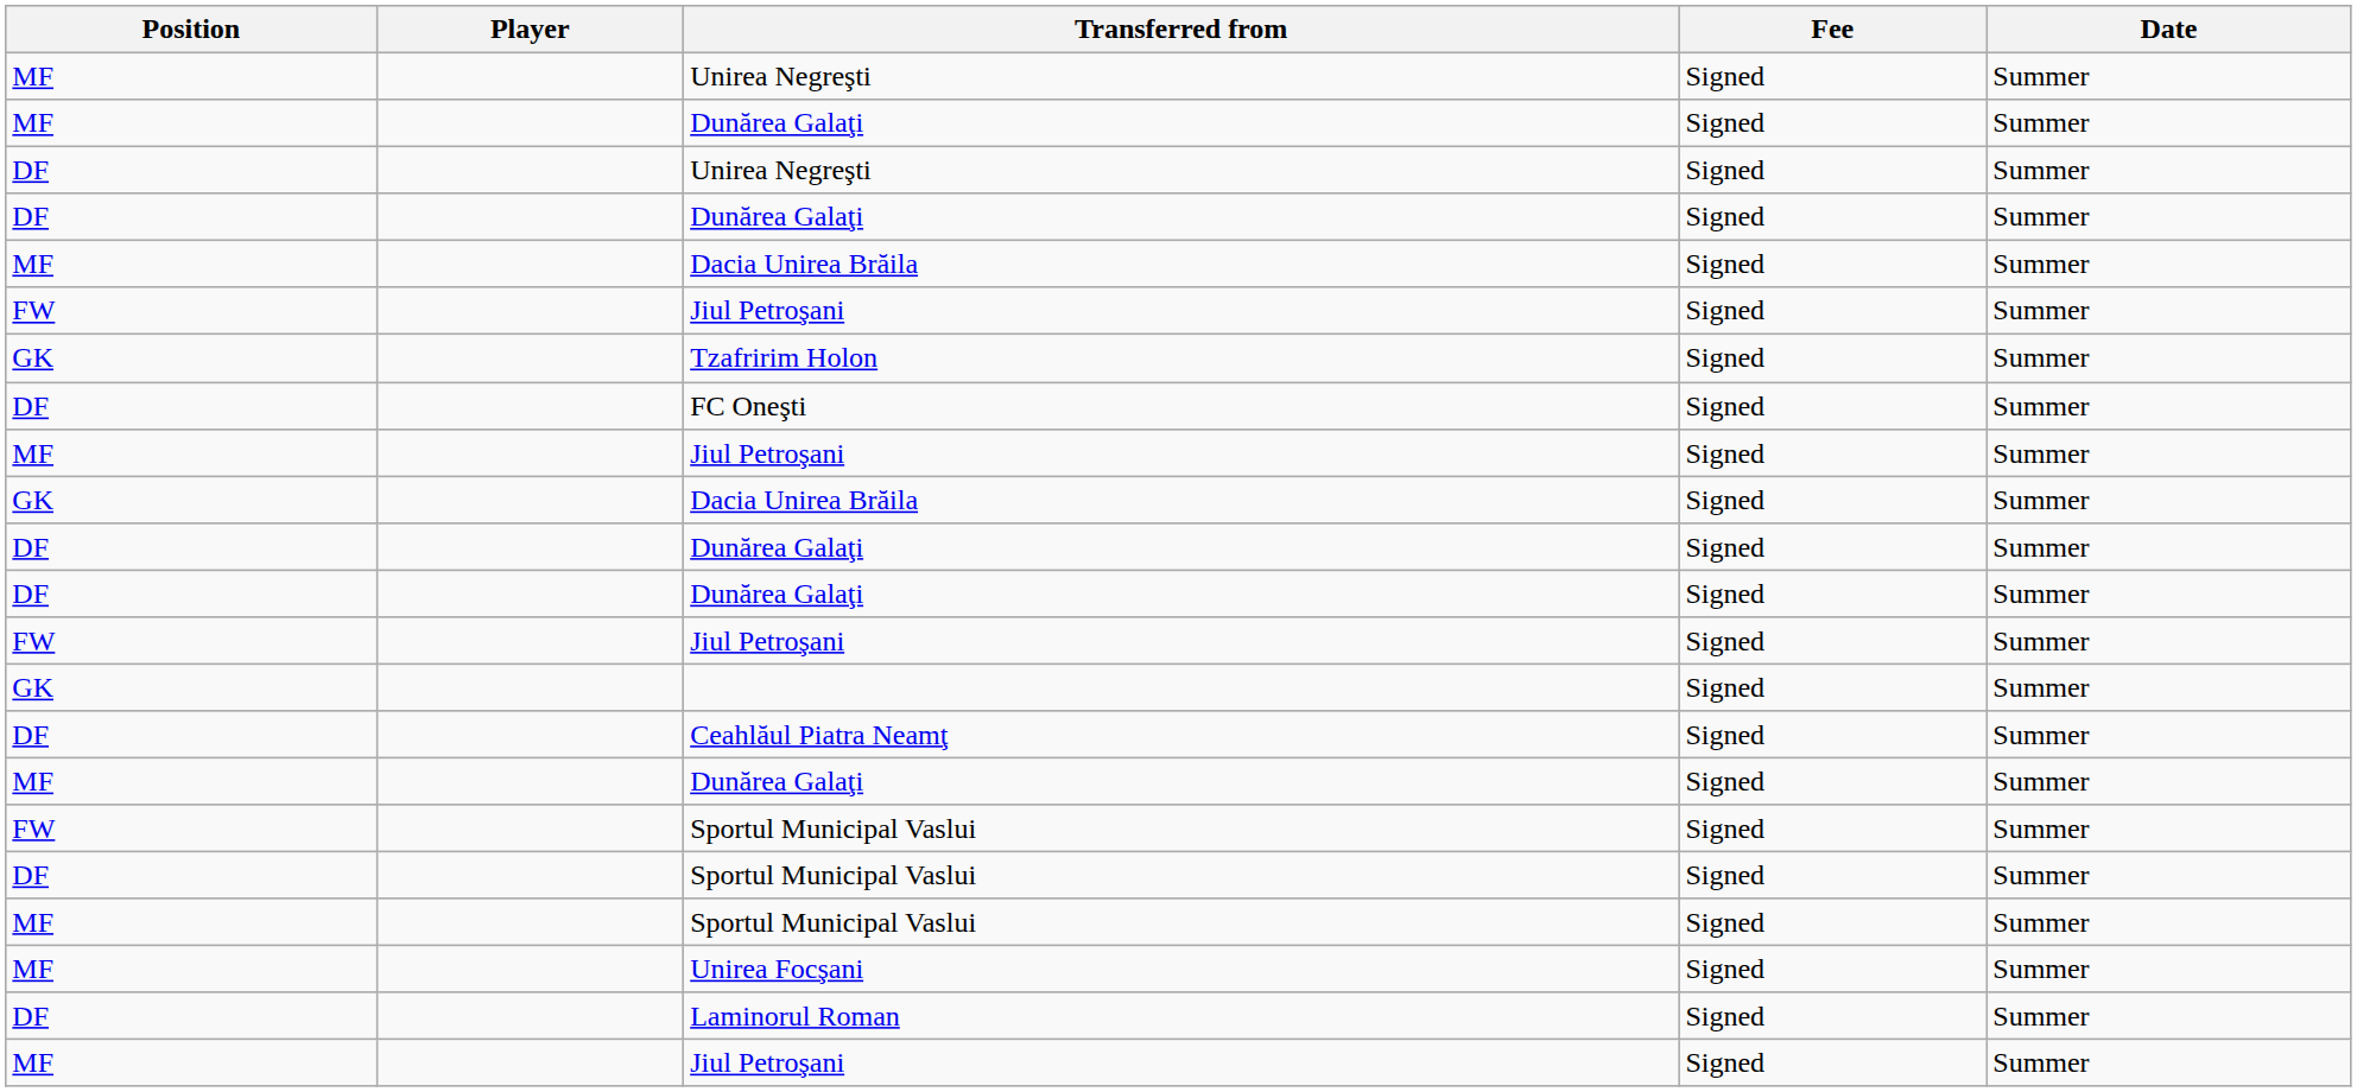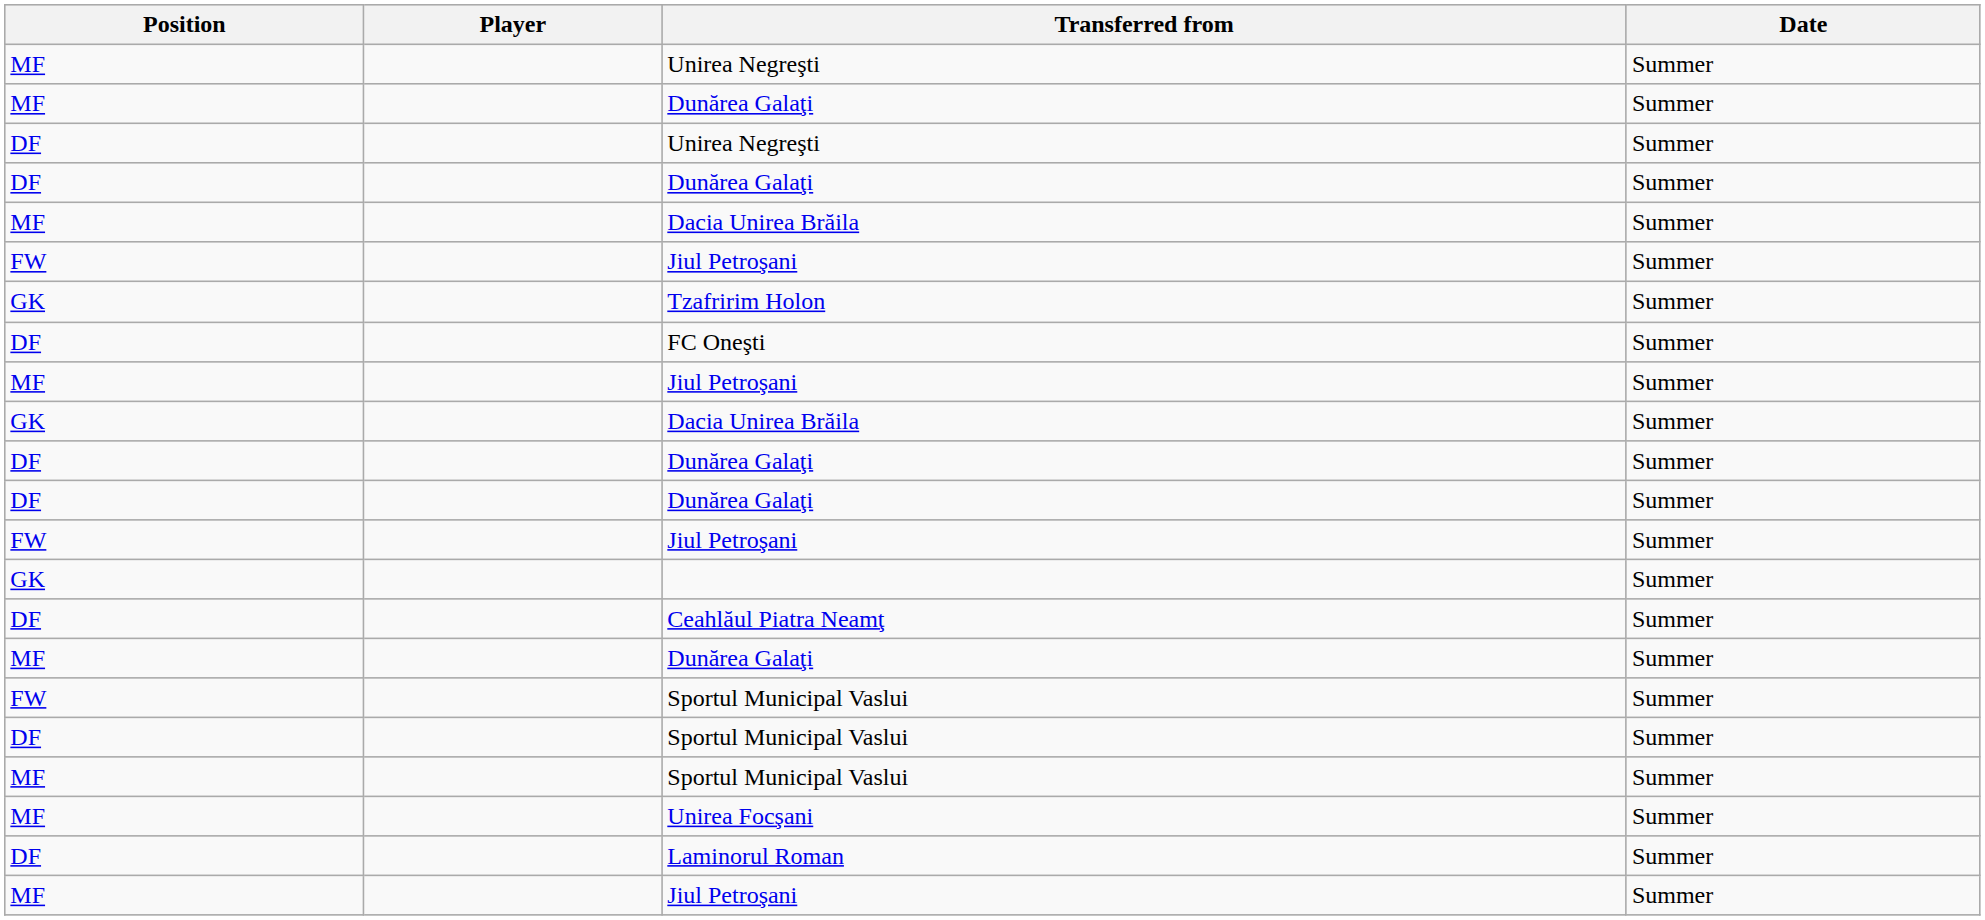- column: Fee | Signed | Signed | Signed | Signed | Signed | Signed | Signed | Signed | Signed | Signed | Signed | Signed | Signed | Signed | Signed | Signed | Signed | Signed | Signed | Signed | Signed | Signed
